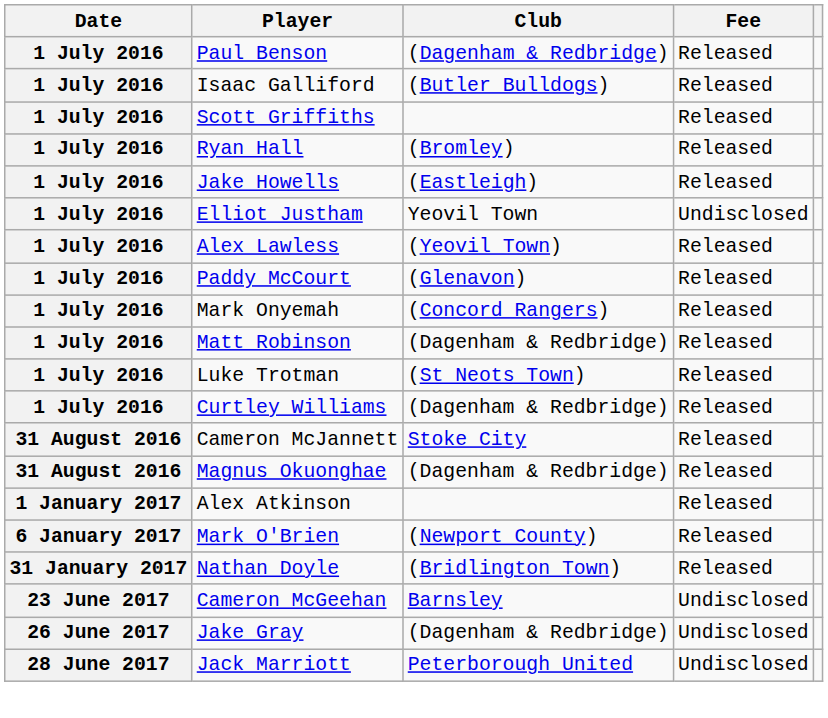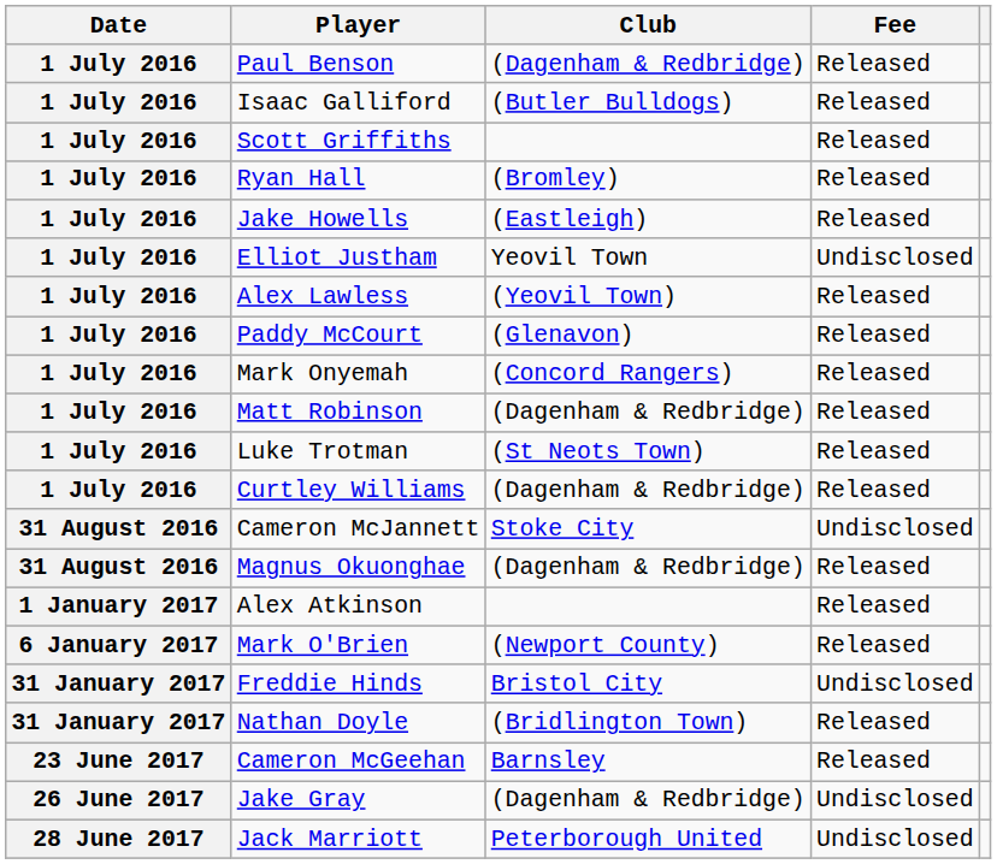Cameron McJannett | Fee: Released -> Undisclosed
+ row: 31 January 2017 | Freddie Hinds | Bristol City | Undisclosed
Cameron McGeehan | Fee: Undisclosed -> Released
